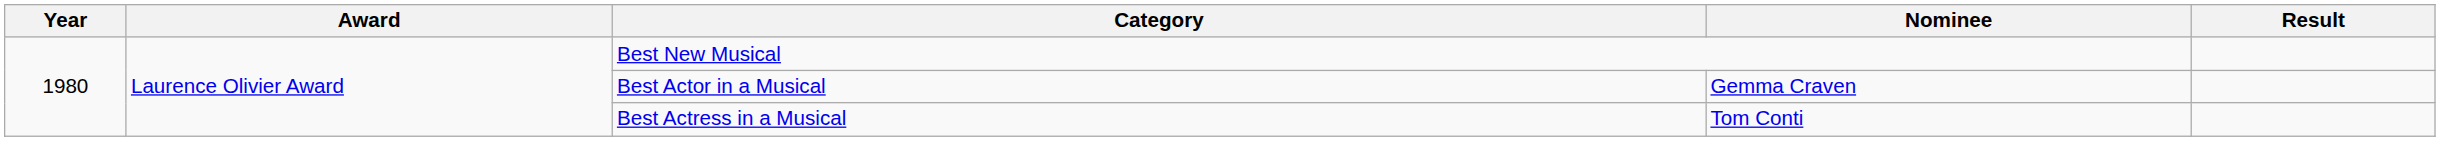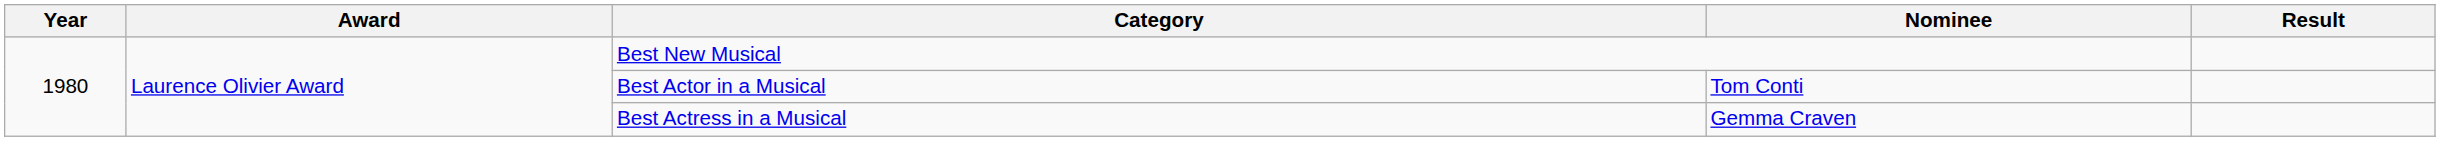Best Actor in a Musical | Nominee: Gemma Craven -> Tom Conti
Best Actress in a Musical | Nominee: Tom Conti -> Gemma Craven
